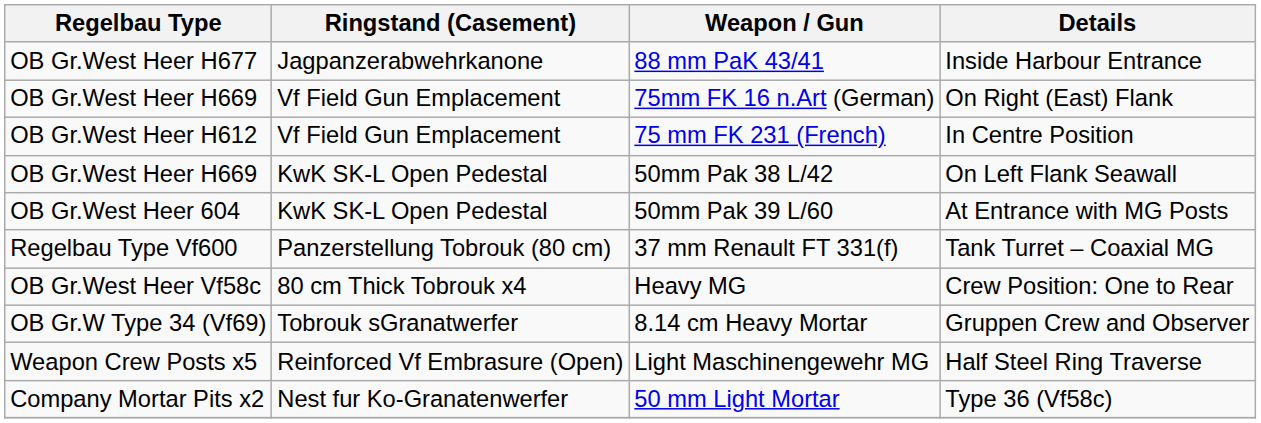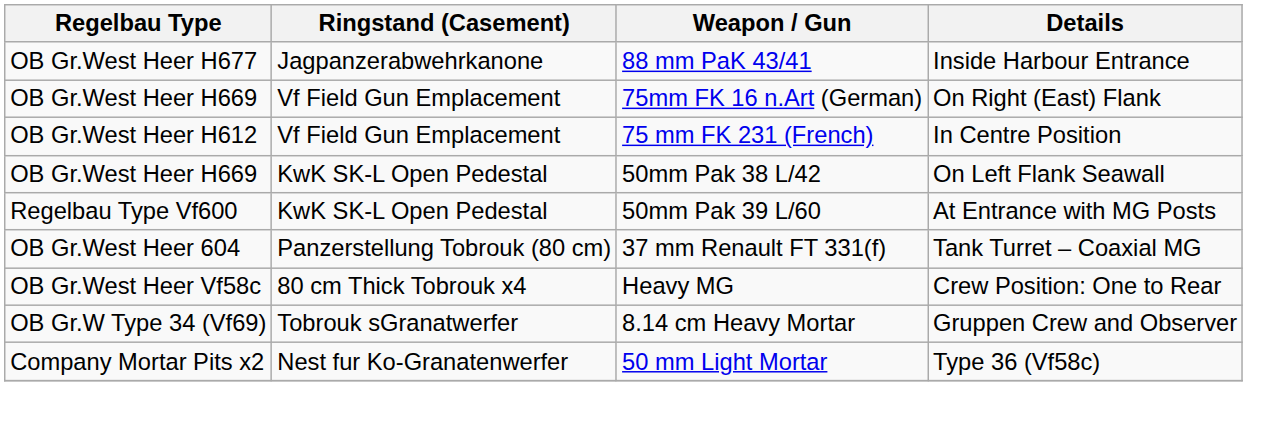50mm Pak 39 L/60 | Regelbau Type: OB Gr.West Heer 604 -> Regelbau Type Vf600
37 mm Renault FT 331(f) | Regelbau Type: Regelbau Type Vf600 -> OB Gr.West Heer 604
- row: Weapon Crew Posts x5 | Reinforced Vf Embrasure (Open) | Light Maschinengewehr MG | Half Steel Ring Traverse
